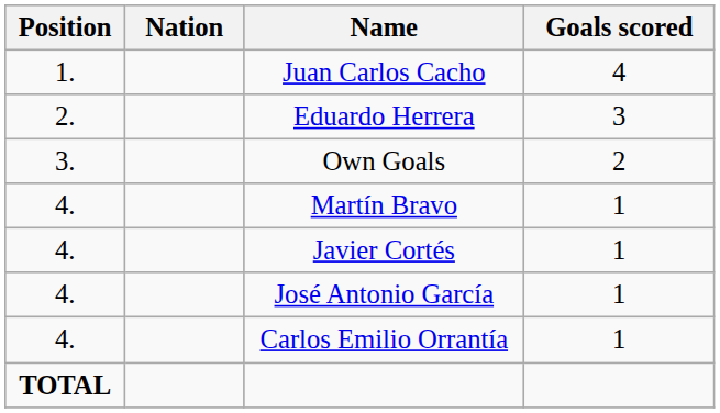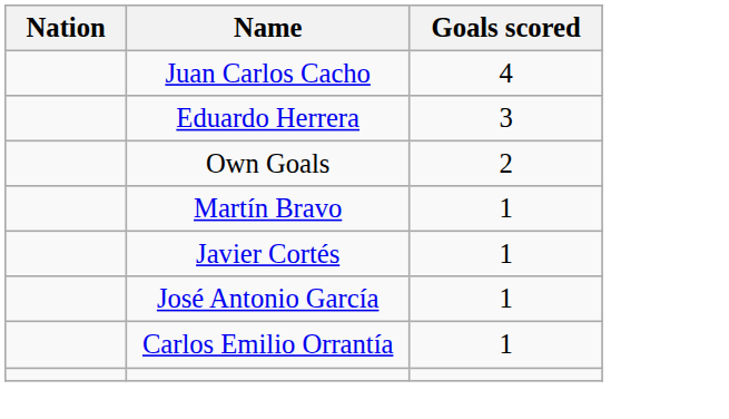- column: Position | 1. | 2. | 3. | 4. | 4. | 4. | 4. | TOTAL
